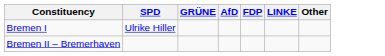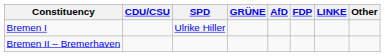+ column: CDU/CSU
